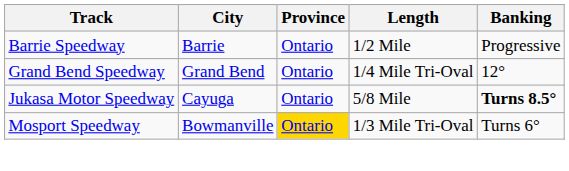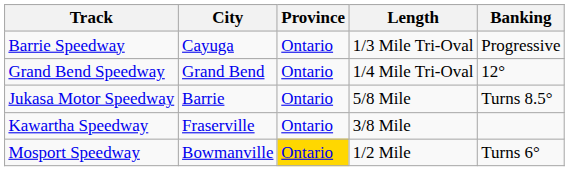Barrie Speedway | City: Barrie -> Cayuga
Barrie Speedway | Length: 1/2 Mile -> 1/3 Mile Tri-Oval
Jukasa Motor Speedway | City: Cayuga -> Barrie
Jukasa Motor Speedway | Banking: bold -> normal
+ row: Kawartha Speedway | Fraserville | Ontario | 3/8 Mile
Mosport Speedway | Length: 1/3 Mile Tri-Oval -> 1/2 Mile
